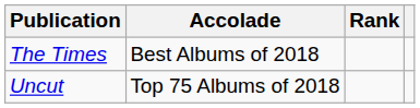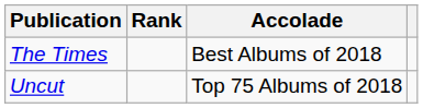columns swapped: Accolade <-> Rank
